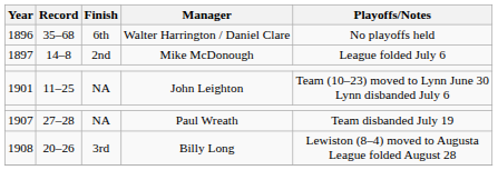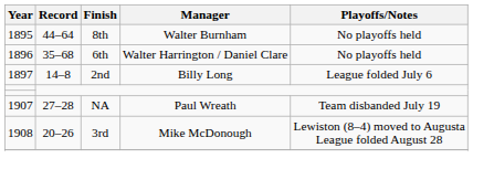+ row: 1895 | 44–64 | 8th | Walter Burnham | No playoffs held
1897 | Manager: Mike McDonough -> Billy Long
- row: 1901 | 11–25 | NA | John Leighton | Team (10–23) moved to Lynn June 30 Lynn disbanded July 6
1908 | Manager: Billy Long -> Mike McDonough
